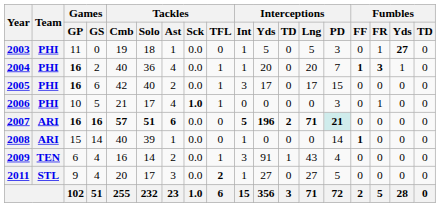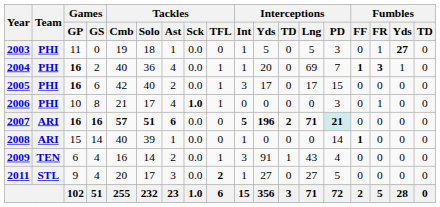2004 | Interceptions / Lng: 20 -> 69
2006 | Games / GS: 5 -> 8
